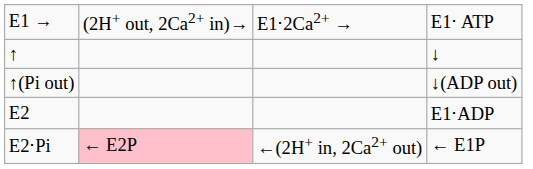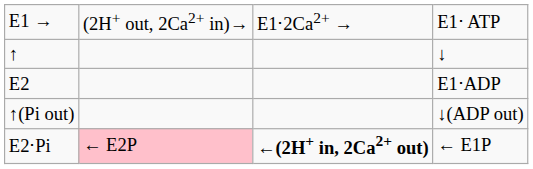rows swapped: E2 <-> ↑(Pi out)
E2⋅Pi | column 3: normal -> bold
